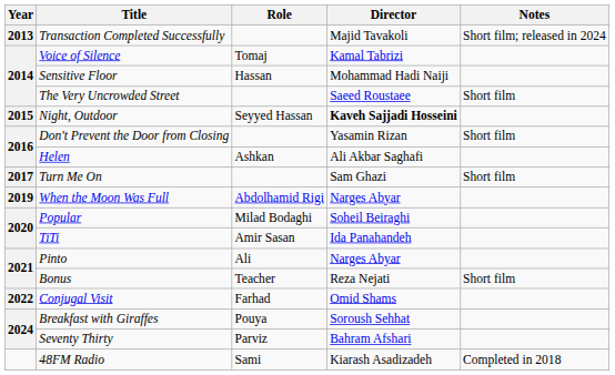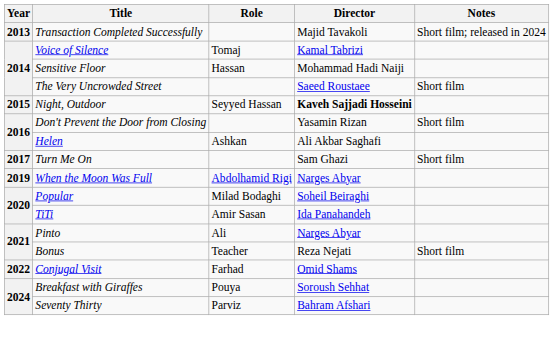- row: 48FM Radio | Sami | Kiarash Asadizadeh | Completed in 2018
